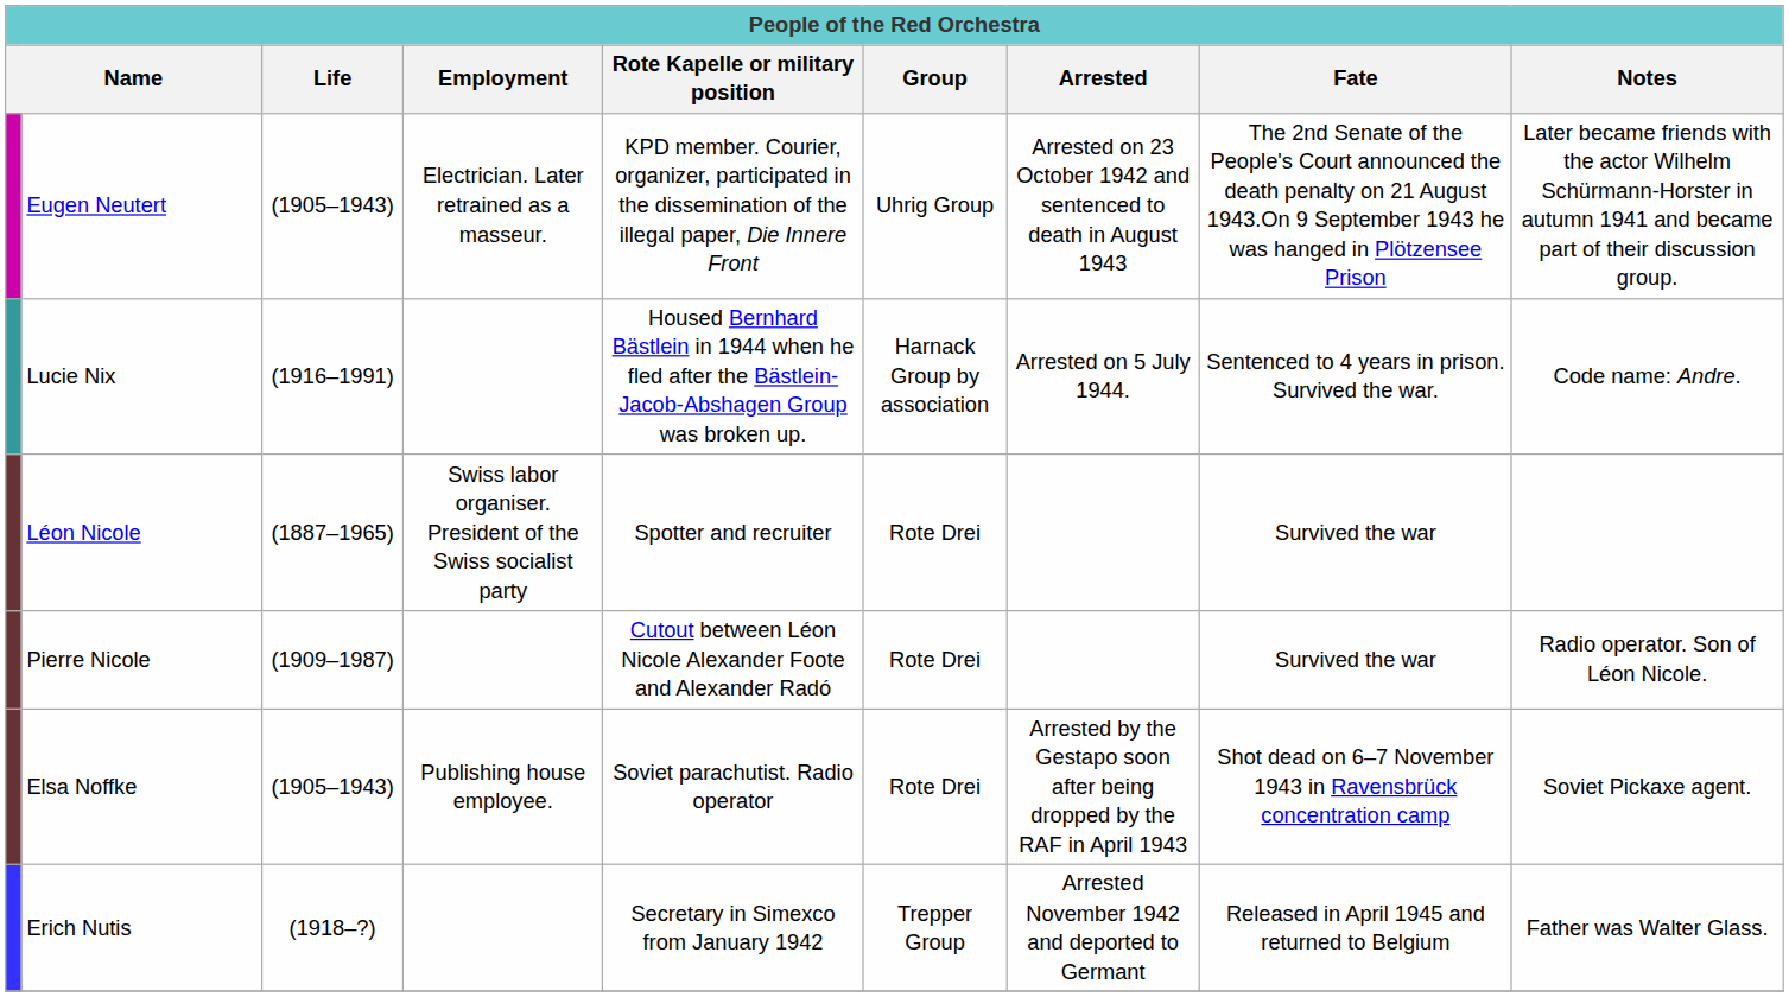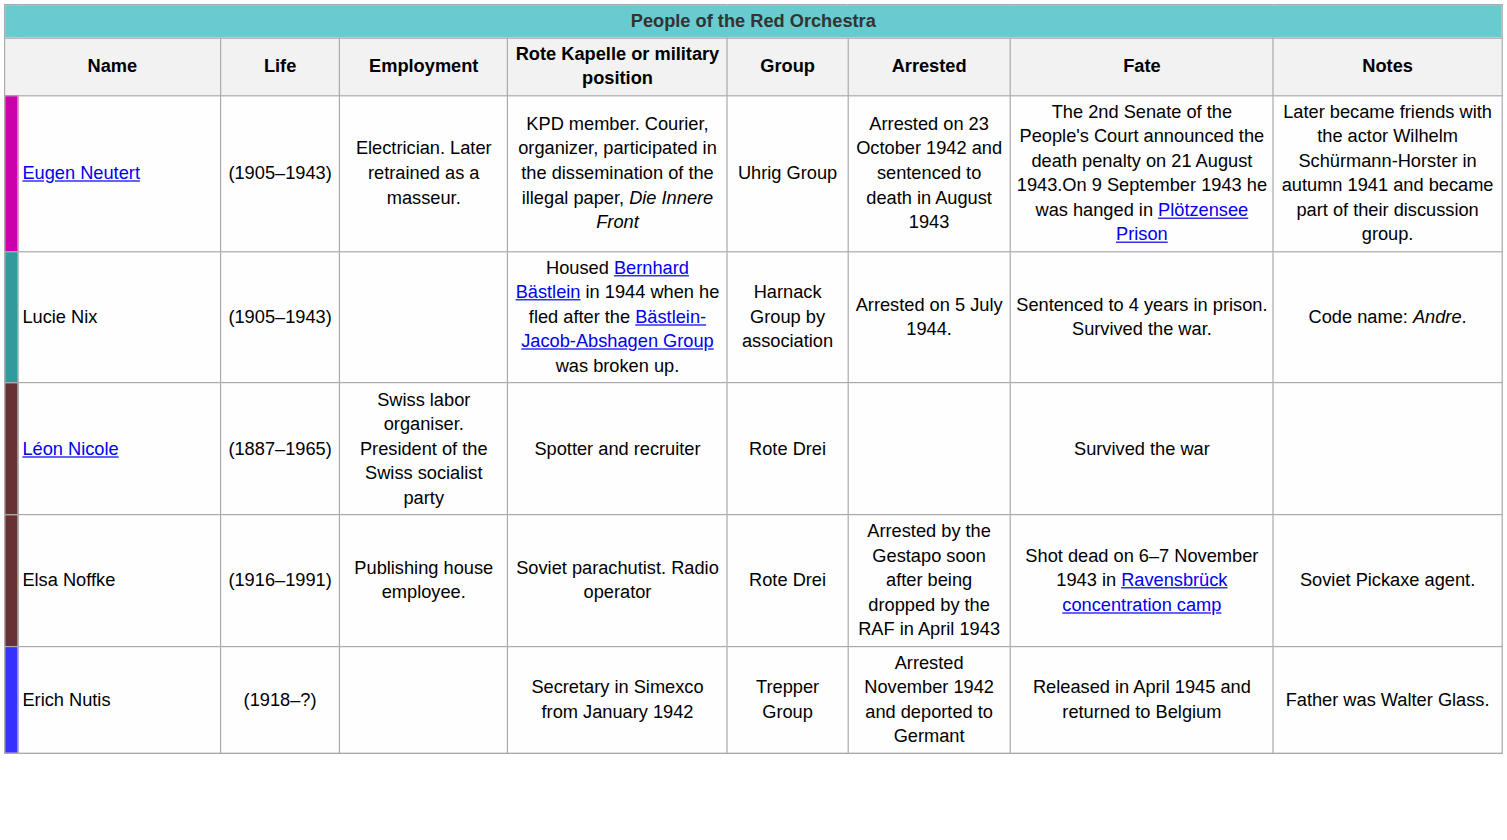Lucie Nix | Life: (1916–1991) -> (1905–1943)
- row: Pierre Nicole | (1909–1987) | Cutout between Léon Nicole Alexander Foote and Alexander Radó | Rote Drei | Survived the war | Radio operator. Son of Léon Nicole.
Elsa Noffke | Life: (1905–1943) -> (1916–1991)
